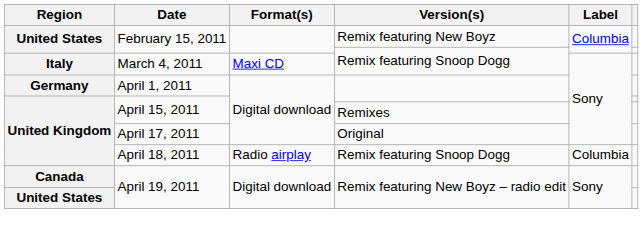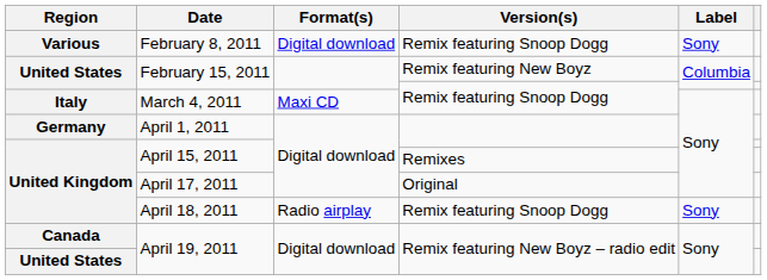+ row: Various | February 8, 2011 | Digital download | Remix featuring Snoop Dogg | Sony
April 18, 2011 | Label: Columbia -> Sony
